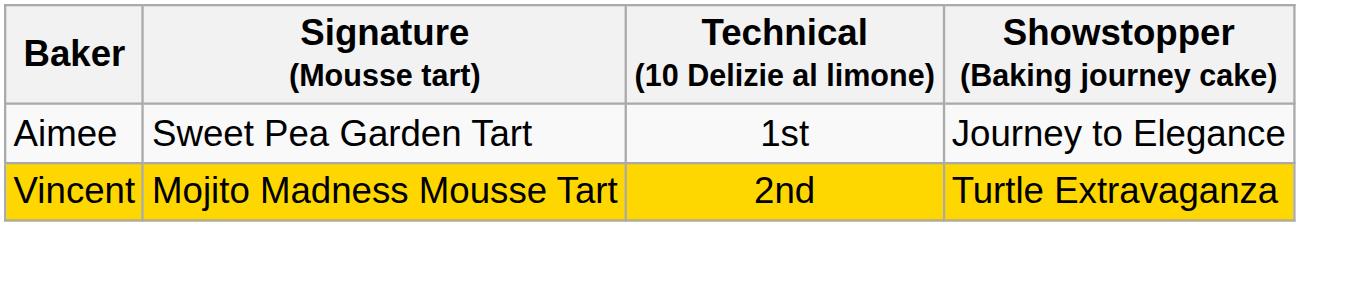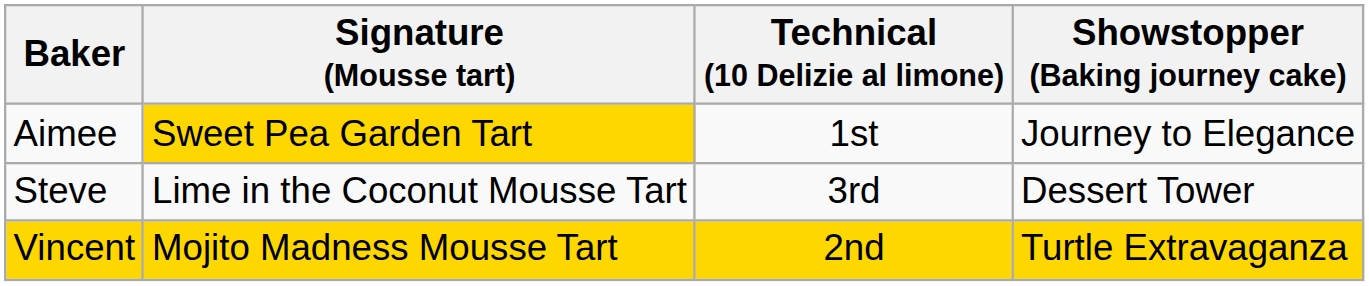Aimee | Signature (Mousse tart): no background -> gold background
+ row: Steve | Lime in the Coconut Mousse Tart | 3rd | Dessert Tower
